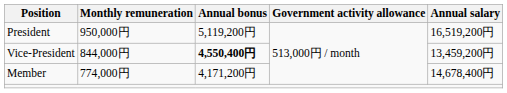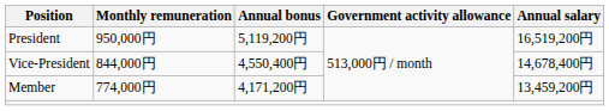Vice-President | Annual bonus: bold -> normal
Vice-President | Annual salary: 13,459,200円 -> 14,678,400円
Member | Annual salary: 14,678,400円 -> 13,459,200円
